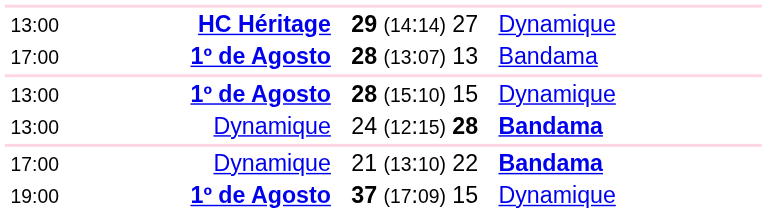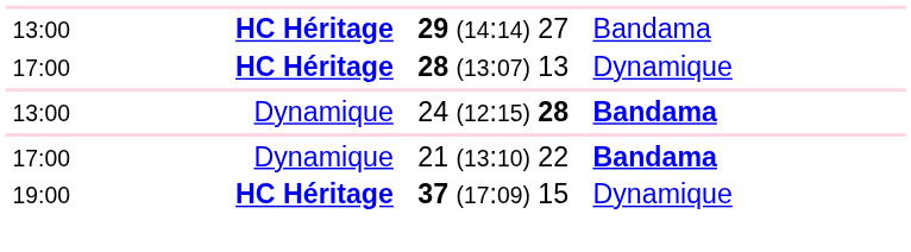29 (14:14) 27 | column 4: Dynamique -> Bandama
28 (13:07) 13 | column 2: 1º de Agosto -> HC Héritage
28 (13:07) 13 | column 4: Bandama -> Dynamique
- row: 13:00 | 1º de Agosto | 28 (15:10) 15 | Dynamique
37 (17:09) 15 | column 2: 1º de Agosto -> HC Héritage
